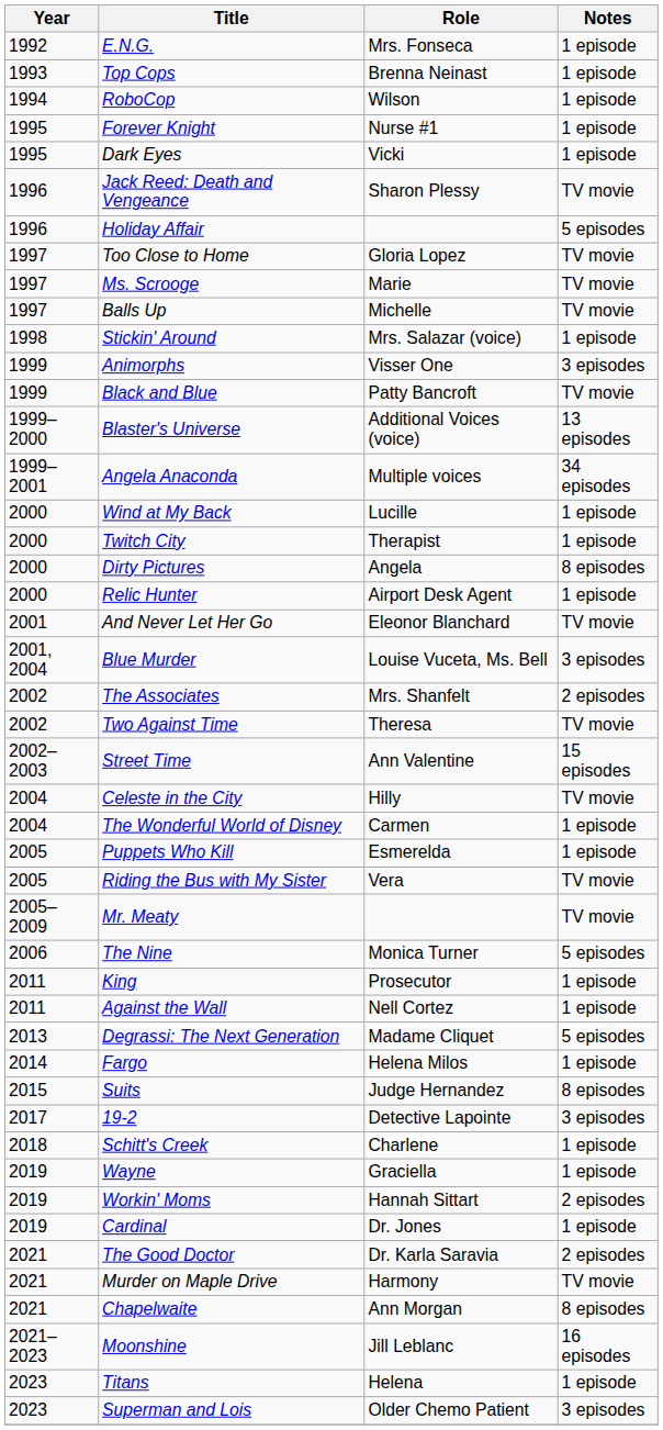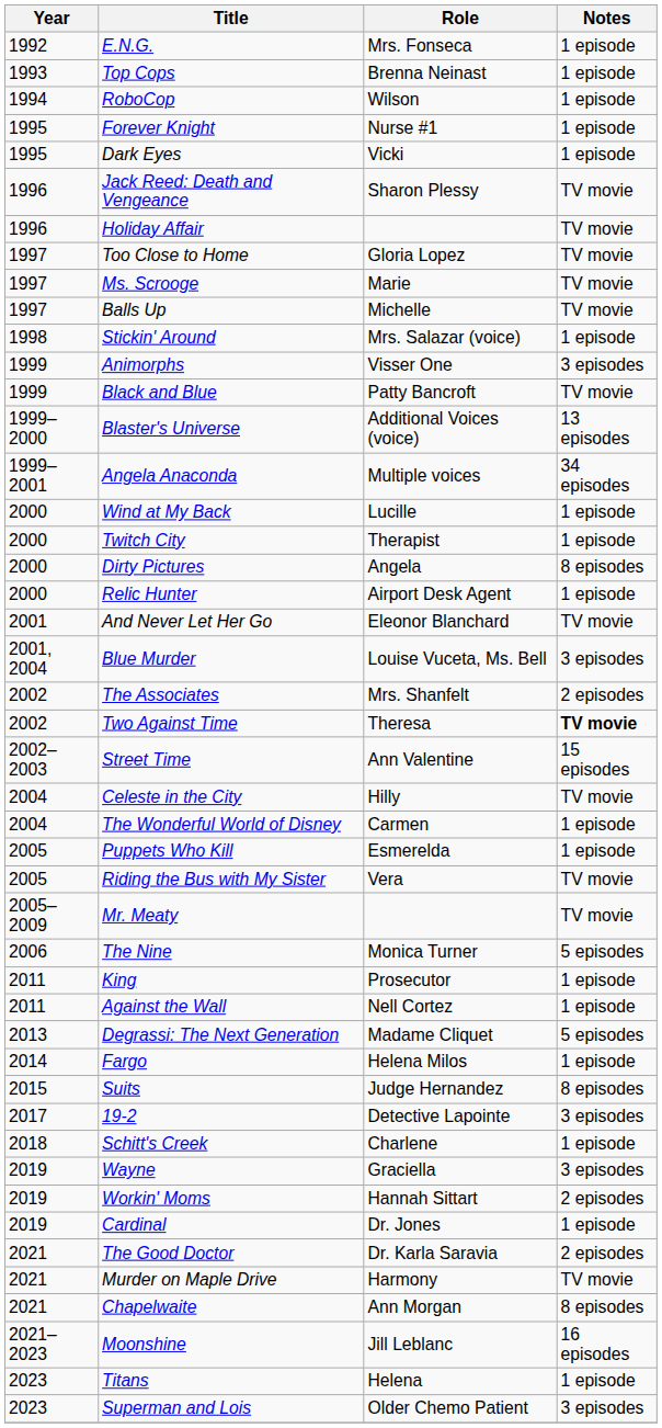Holiday Affair | Notes: 5 episodes -> TV movie
Two Against Time | Notes: normal -> bold
Wayne | Notes: 1 episode -> 3 episodes
